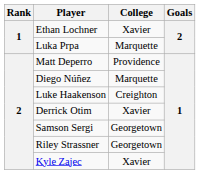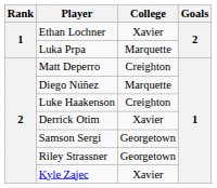Matt Deperro | College: Providence -> Creighton
